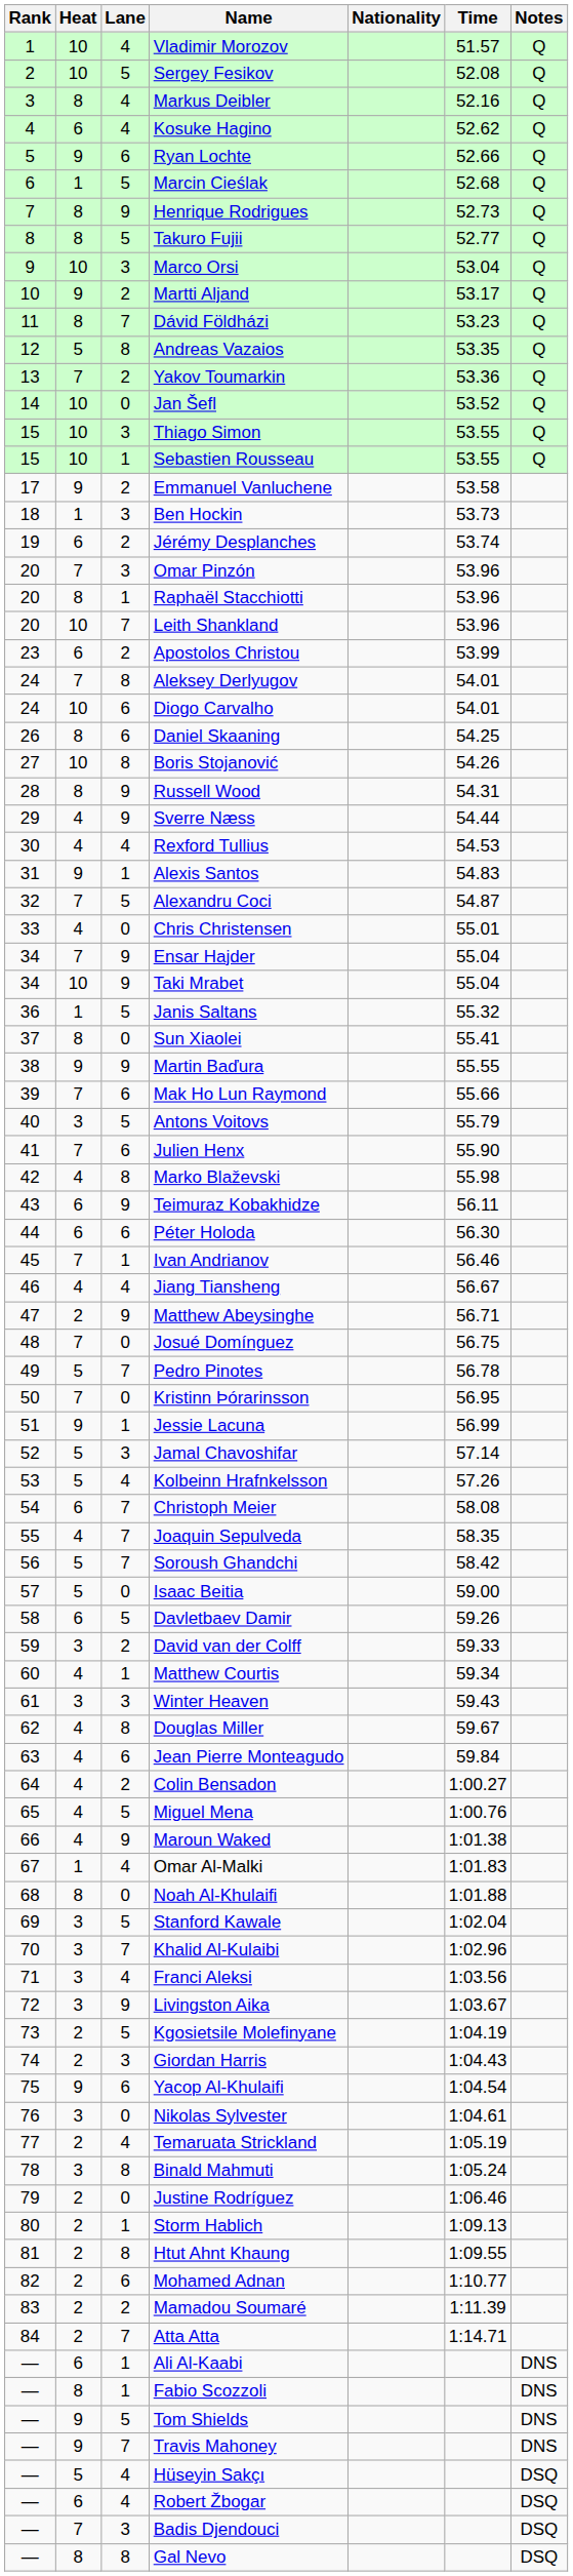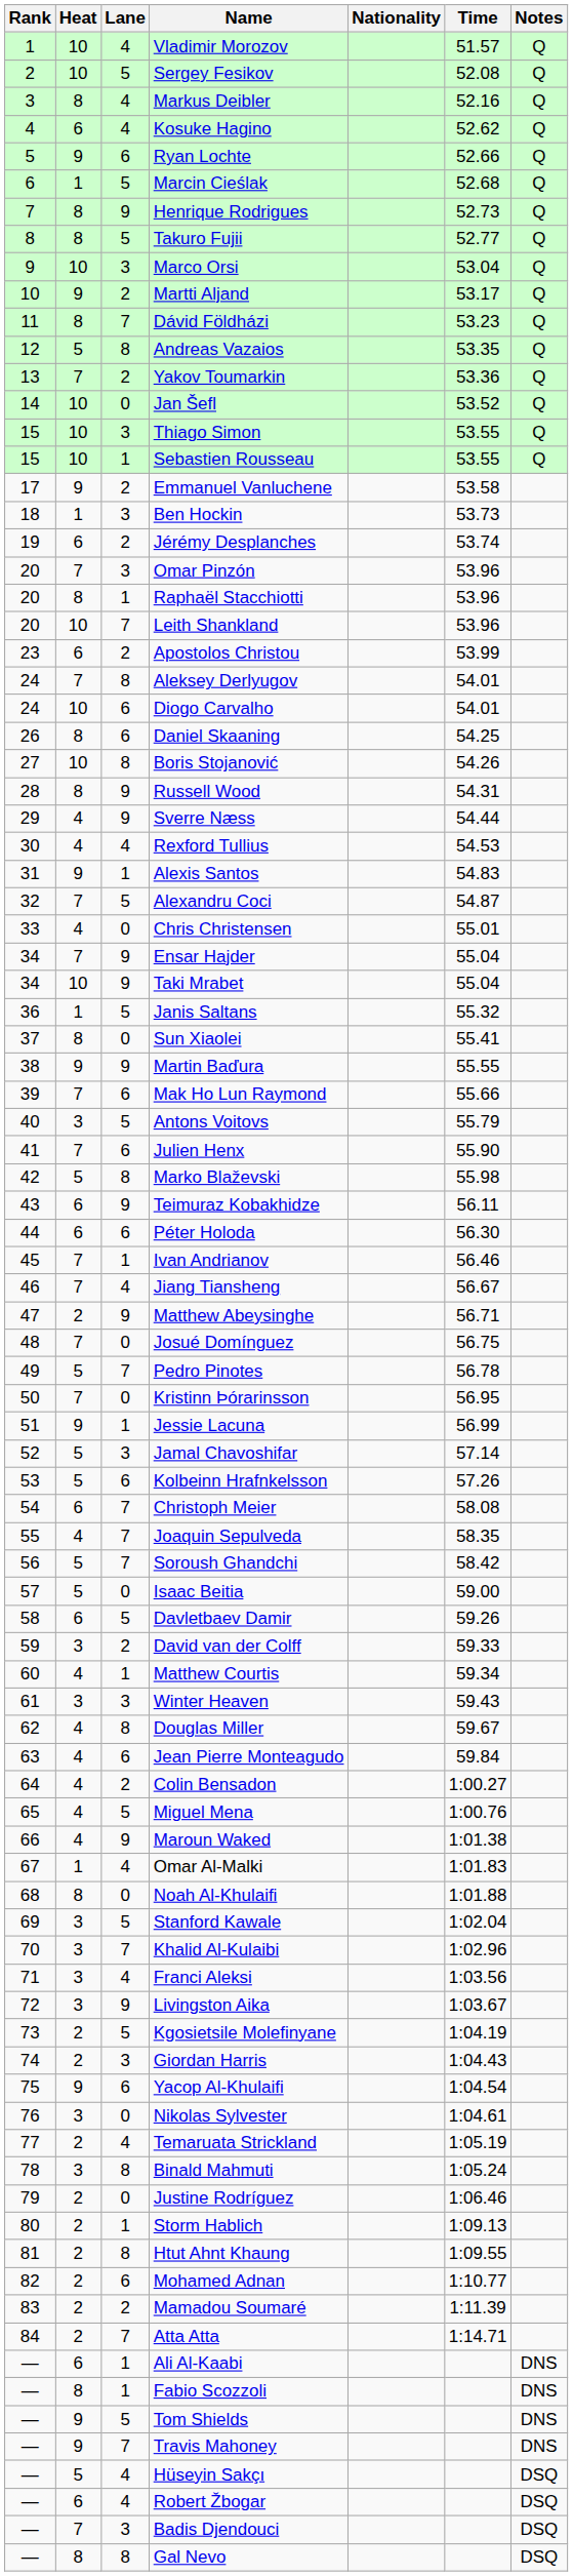Marko Blaževski | Heat: 4 -> 5
Jiang Tiansheng | Heat: 4 -> 7
Kolbeinn Hrafnkelsson | Lane: 4 -> 6
